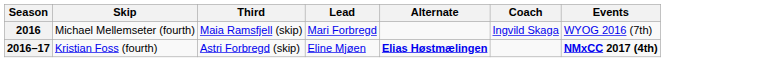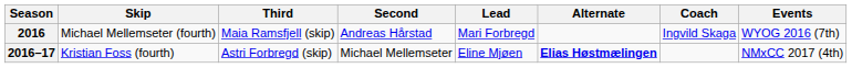+ column: Second | Andreas Hårstad | Michael Mellemseter
2016–17 | Events: bold -> normal
